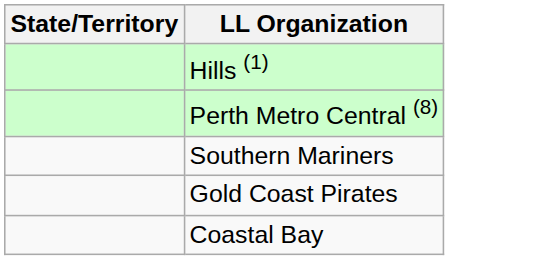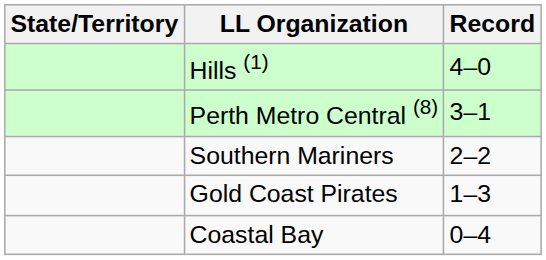+ column: Record | 4–0 | 3–1 | 2–2 | 1–3 | 0–4
